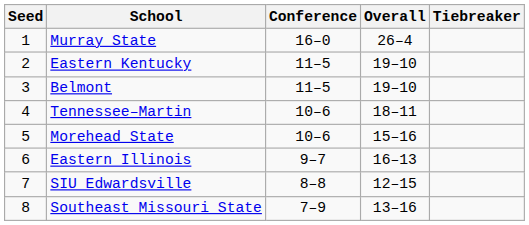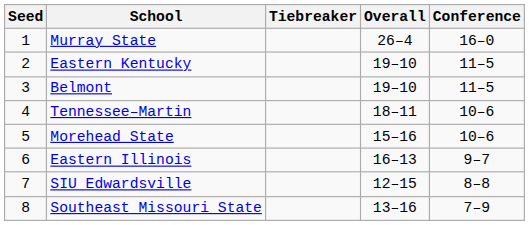columns swapped: Conference <-> Tiebreaker
